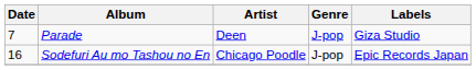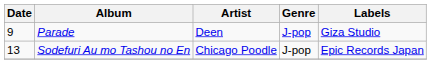Parade | Date: 7 -> 9
Sodefuri Au mo Tashou no En | Date: 16 -> 13
